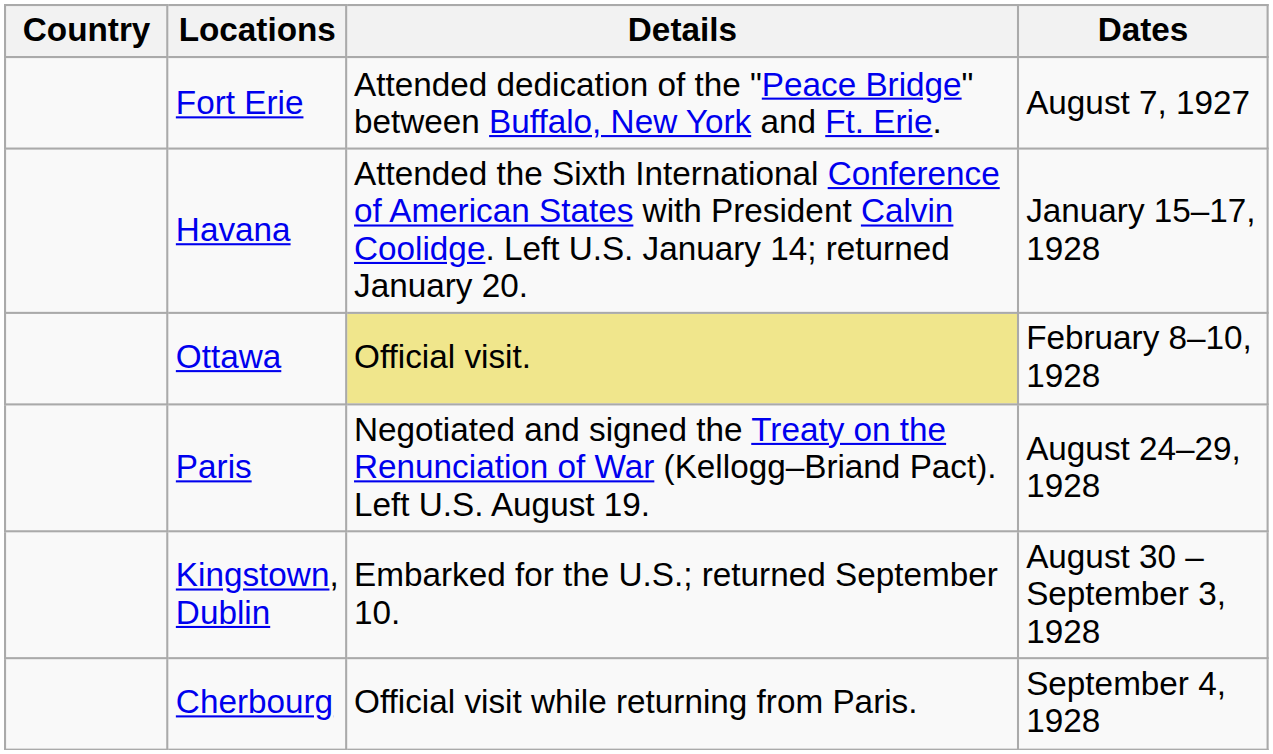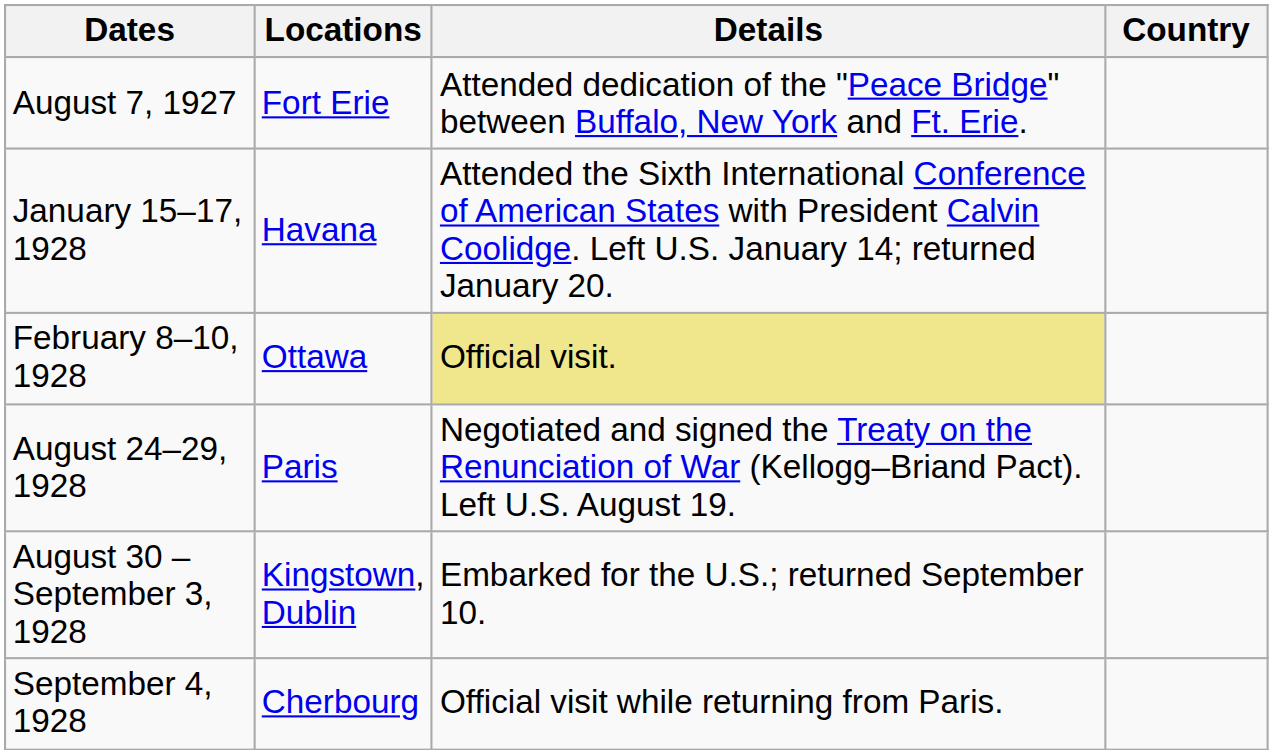columns swapped: Country <-> Dates
